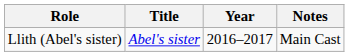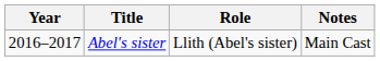columns swapped: Year <-> Role
